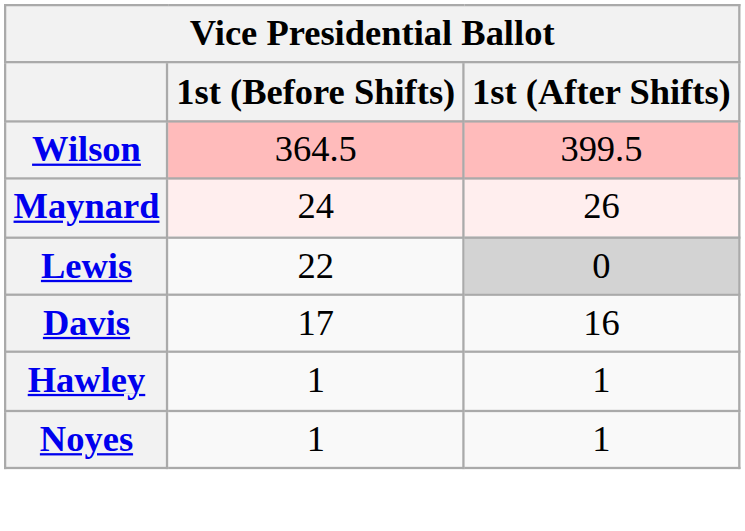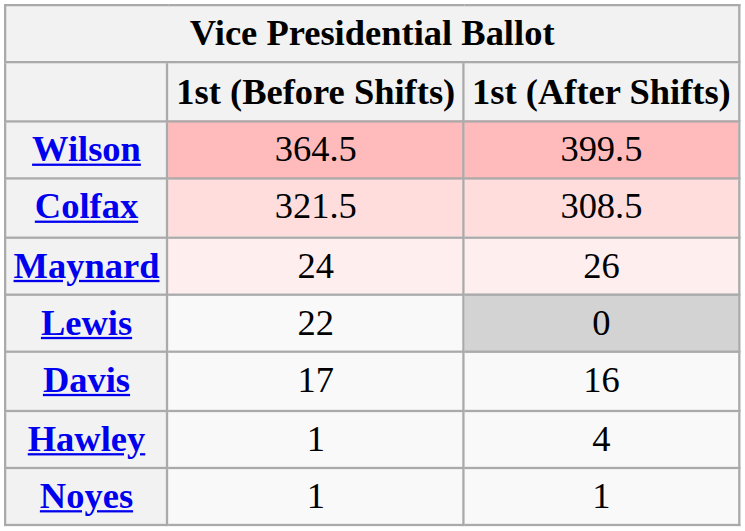+ row: Colfax | 321.5 | 308.5
Hawley | 1st (After Shifts): 1 -> 4
